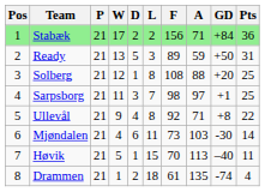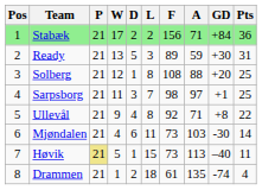Ready | GD: +50 -> +30
Høvik | P: no background -> khaki background
Høvik | F: 70 -> 73
